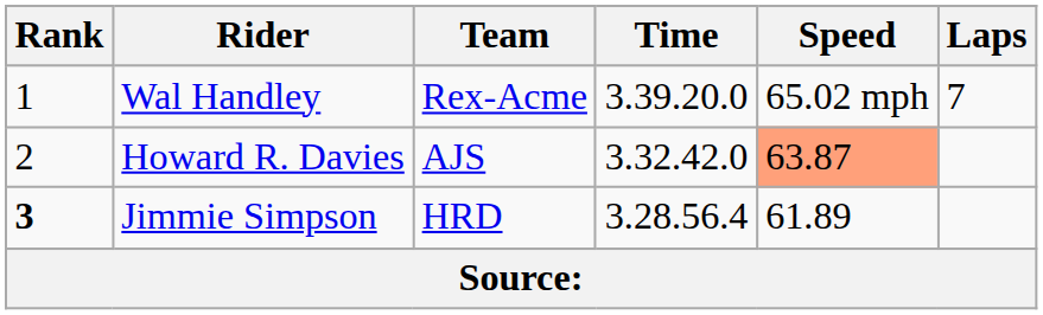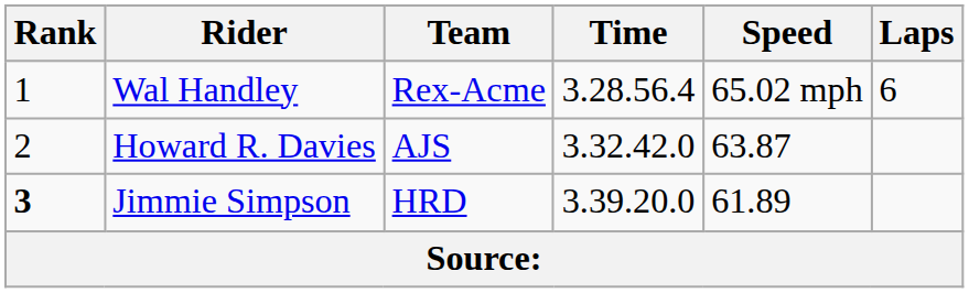Wal Handley | Time: 3.39.20.0 -> 3.28.56.4
Wal Handley | Laps: 7 -> 6
Howard R. Davies | Speed: lightsalmon background -> no background
Jimmie Simpson | Time: 3.28.56.4 -> 3.39.20.0
